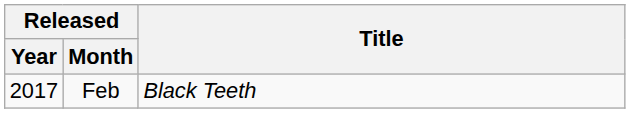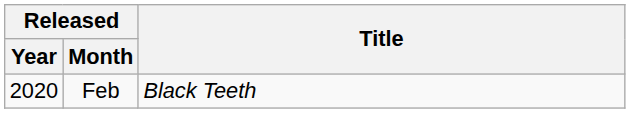Feb | Released / Year: 2017 -> 2020
